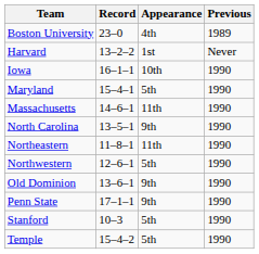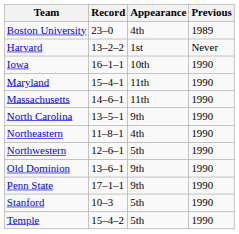Maryland | Appearance: 5th -> 11th
Northeastern | Appearance: 11th -> 4th
